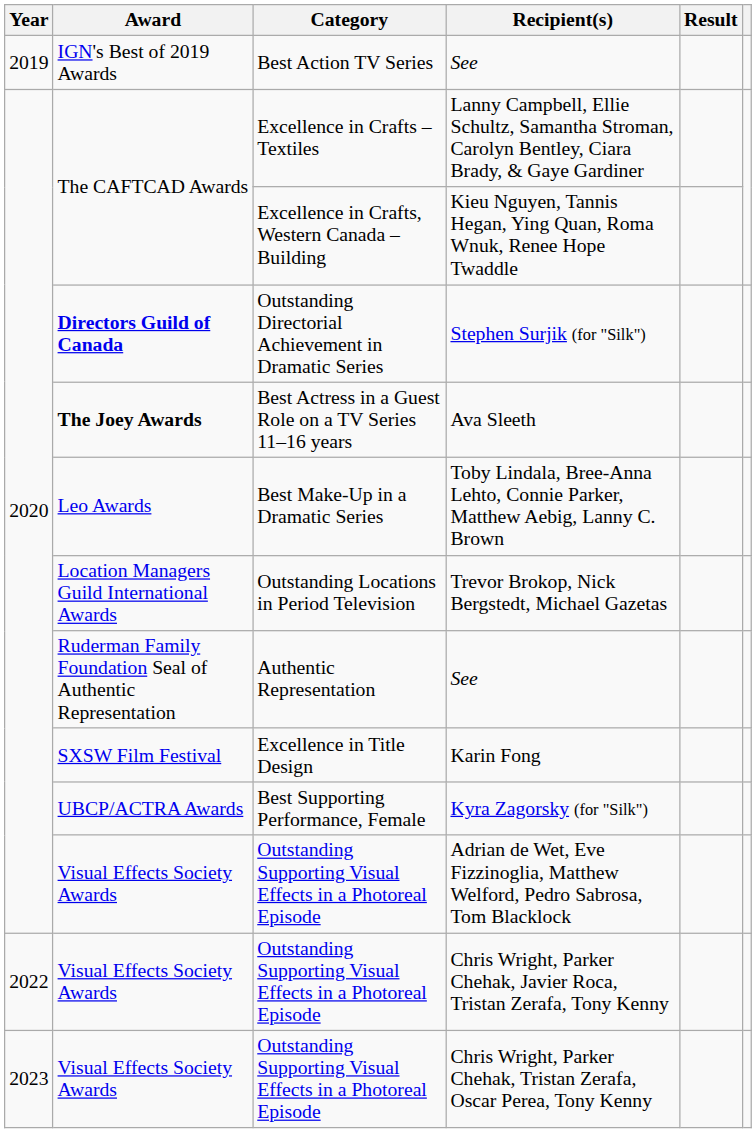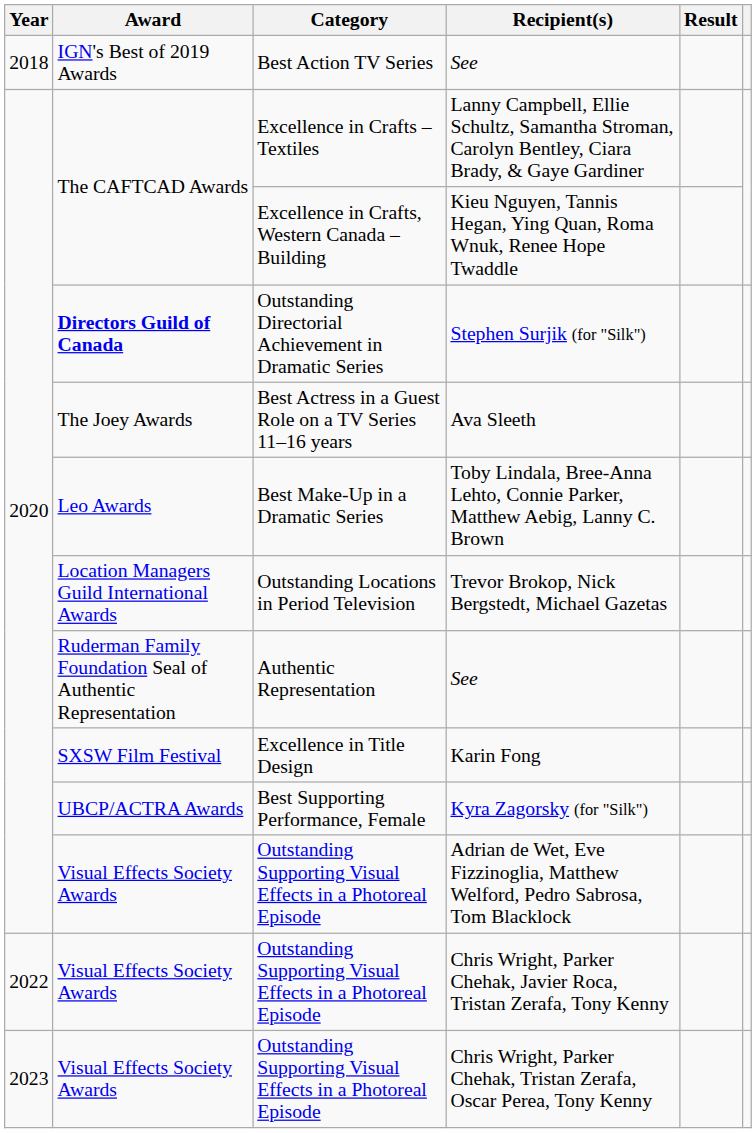Best Action TV Series / See | Year: 2019 -> 2018
Ava Sleeth | Award: bold -> normal
